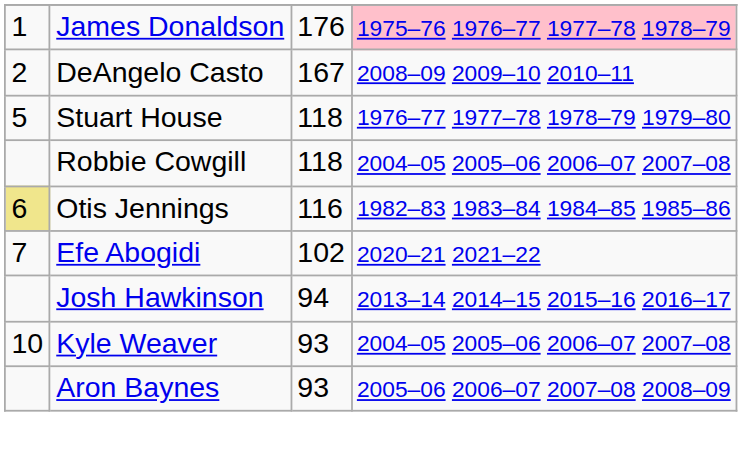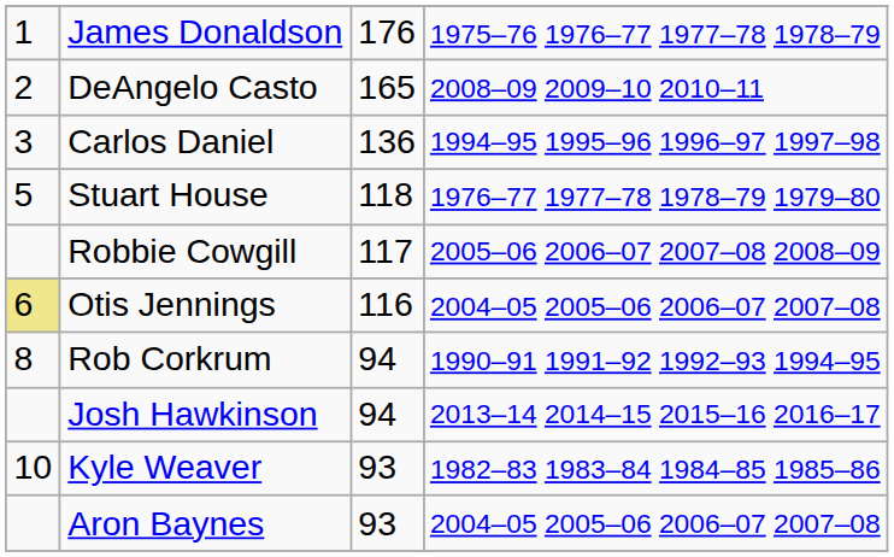James Donaldson | column 4: pink background -> no background
DeAngelo Casto | column 3: 167 -> 165
+ row: 3 | Carlos Daniel | 136 | 1994–95 1995–96 1996–97 1997–98
Robbie Cowgill | column 3: 118 -> 117
Robbie Cowgill | column 4: 2004–05 2005–06 2006–07 2007–08 -> 2005–06 2006–07 2007–08 2008–09
Otis Jennings | column 4: 1982–83 1983–84 1984–85 1985–86 -> 2004–05 2005–06 2006–07 2007–08
- row: 7 | Efe Abogidi | 102 | 2020–21 2021–22
+ row: 8 | Rob Corkrum | 94 | 1990–91 1991–92 1992–93 1994–95
Kyle Weaver | column 4: 2004–05 2005–06 2006–07 2007–08 -> 1982–83 1983–84 1984–85 1985–86
Aron Baynes | column 4: 2005–06 2006–07 2007–08 2008–09 -> 2004–05 2005–06 2006–07 2007–08
